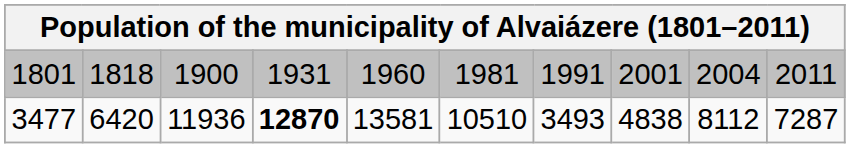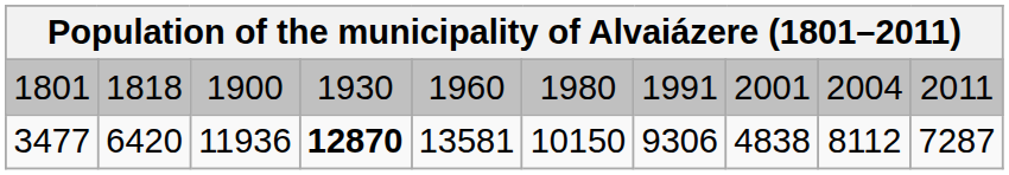1801 | column 4: 1931 -> 1930
1801 | column 6: 1981 -> 1980
3477 | column 6: 10510 -> 10150
3477 | column 7: 3493 -> 9306
